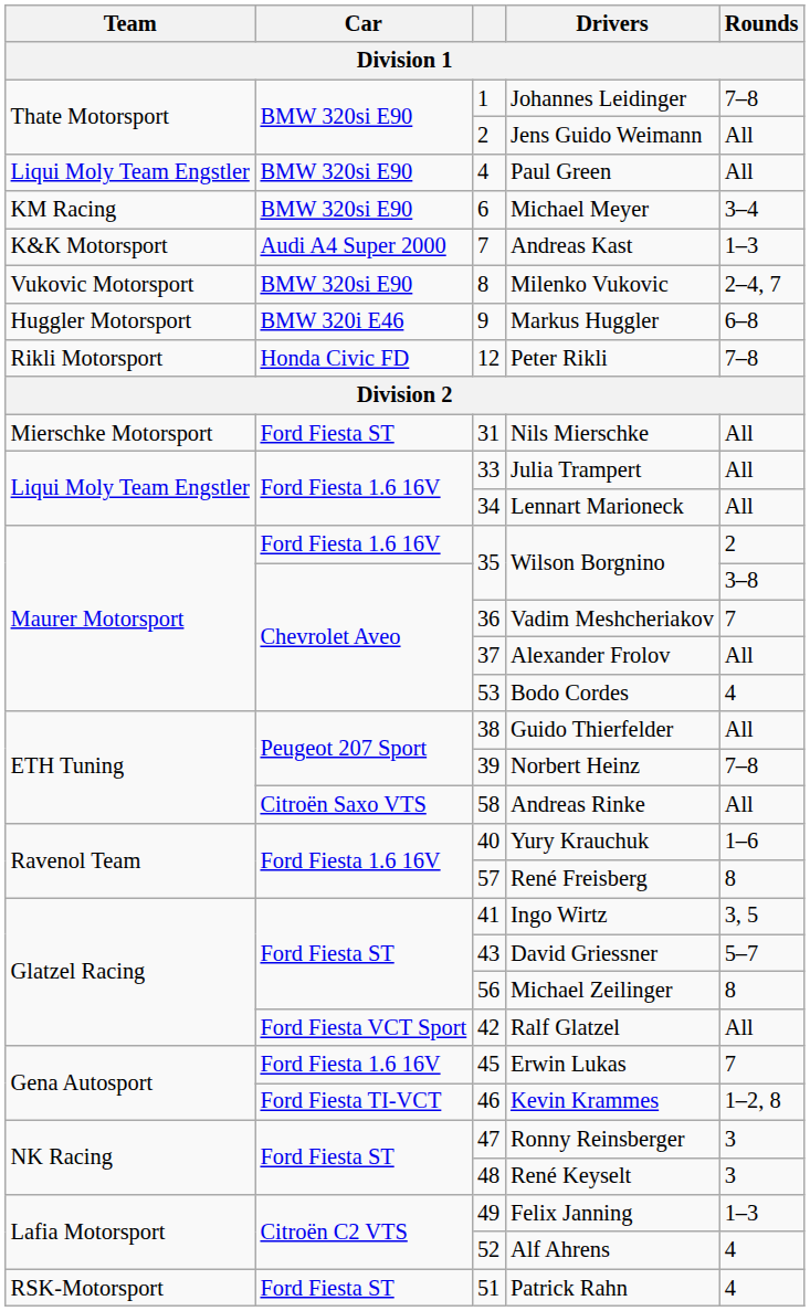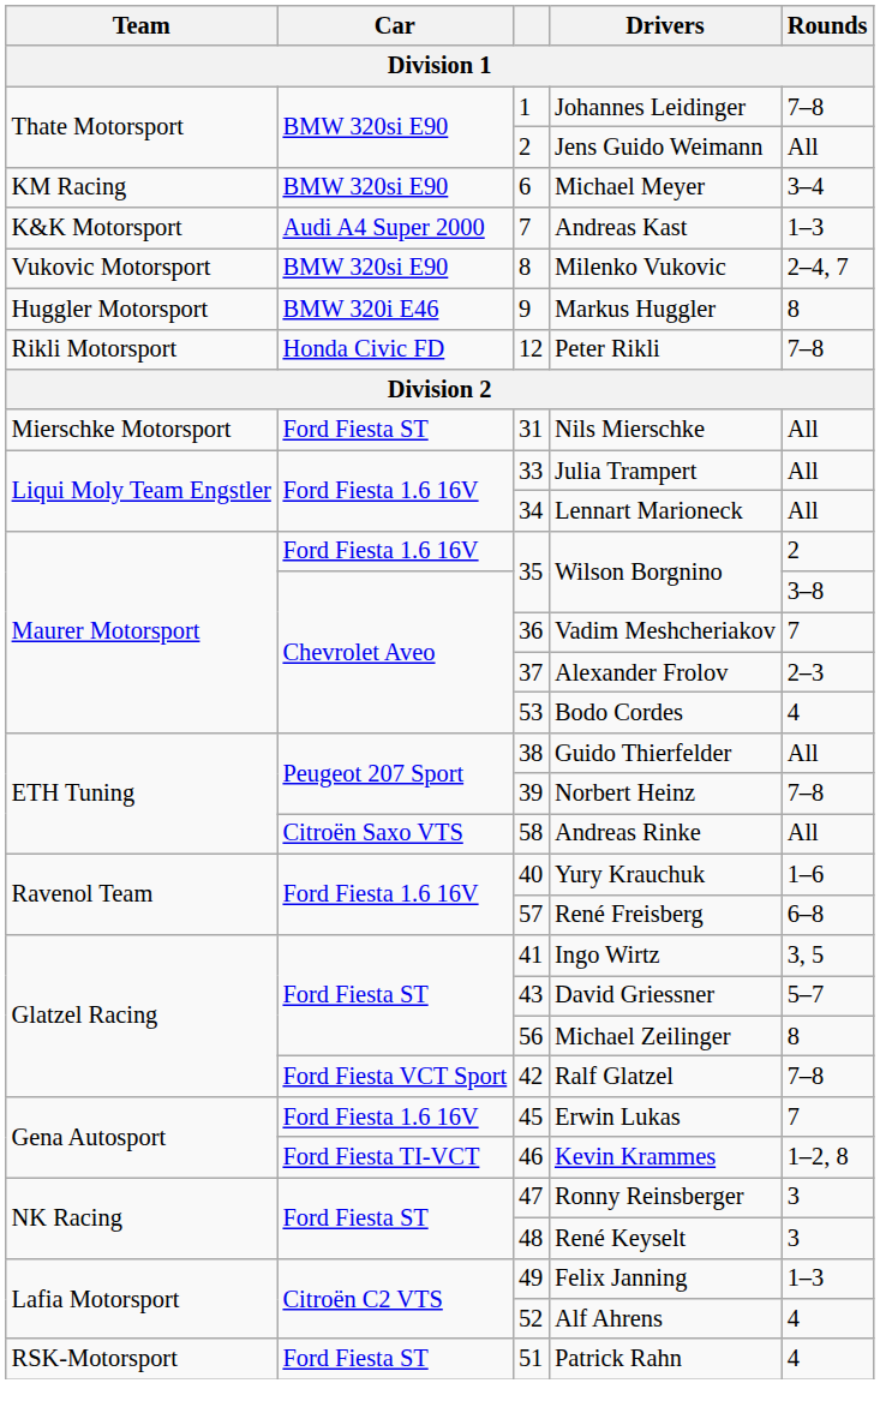- row: Liqui Moly Team Engstler | BMW 320si E90 | 4 | Paul Green | All
Markus Huggler | Rounds: 6–8 -> 8
Alexander Frolov | Rounds: All -> 2–3
René Freisberg | Rounds: 8 -> 6–8
Ralf Glatzel | Rounds: All -> 7–8
